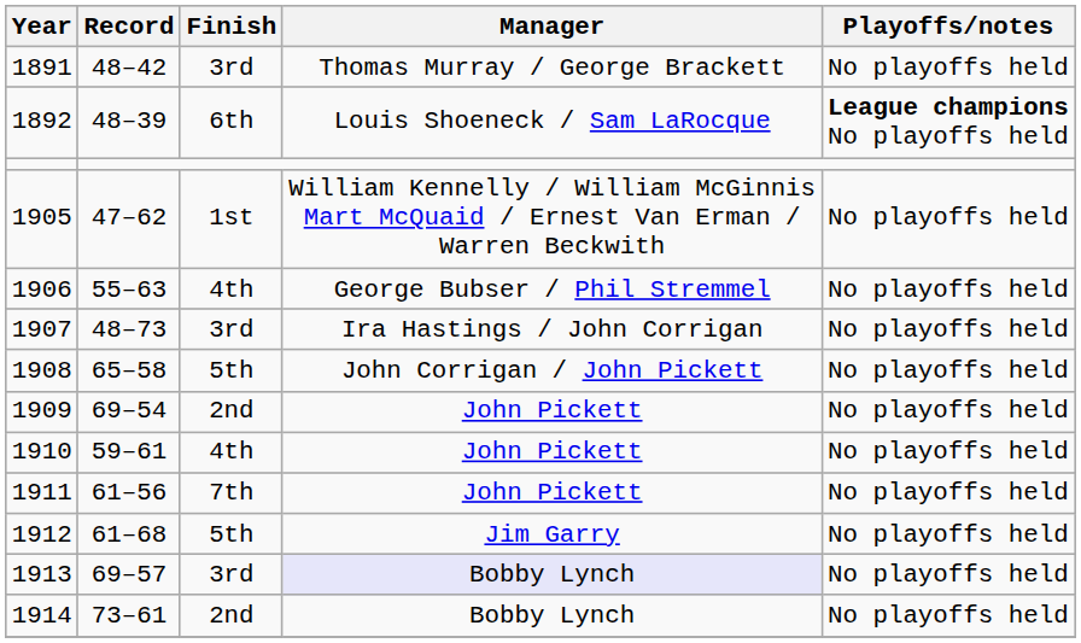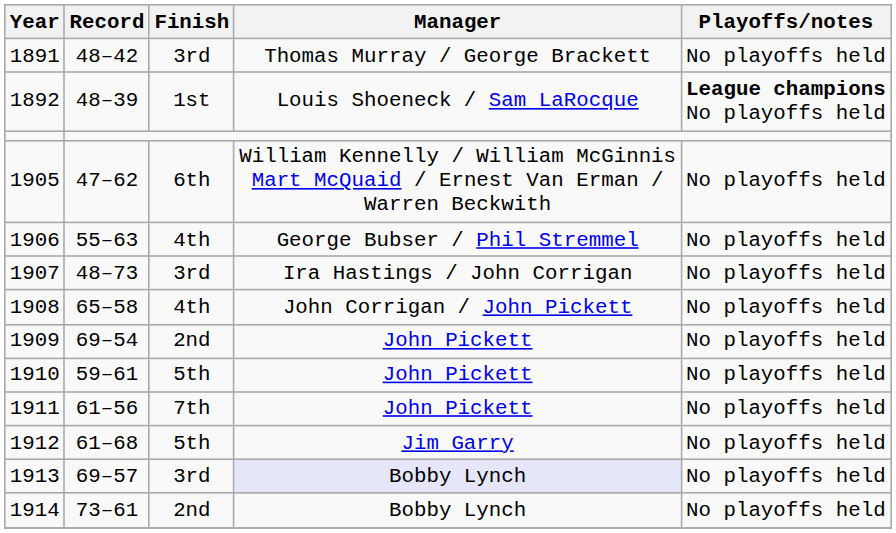1892 | Finish: 6th -> 1st
1905 | Finish: 1st -> 6th
1908 | Finish: 5th -> 4th
1910 | Finish: 4th -> 5th
